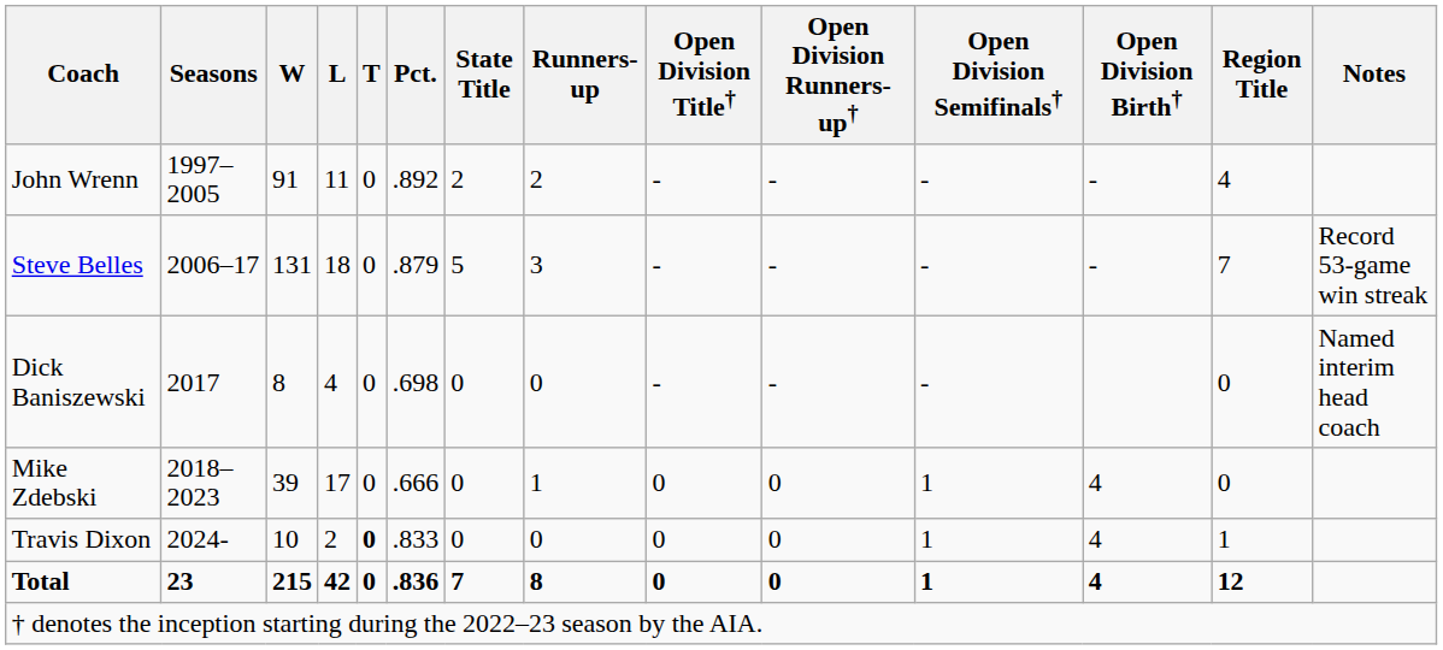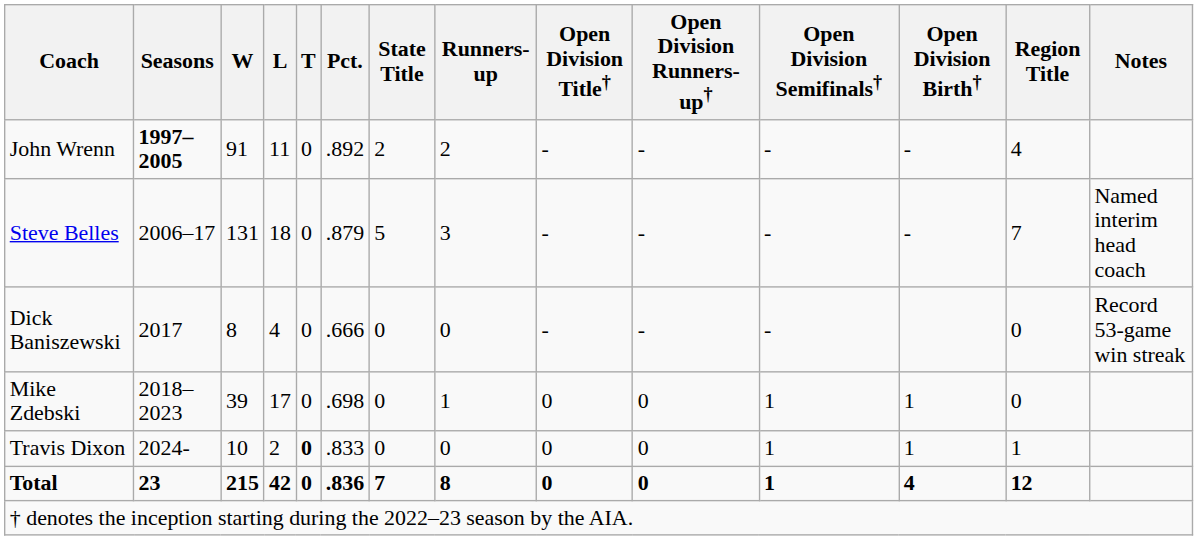John Wrenn | Seasons: normal -> bold
Steve Belles | Notes: Record 53-game win streak -> Named interim head coach
Dick Baniszewski | Pct.: .698 -> .666
Dick Baniszewski | Notes: Named interim head coach -> Record 53-game win streak
Mike Zdebski | Pct.: .666 -> .698
Mike Zdebski | Open Division Birth†: 4 -> 1
Travis Dixon | Open Division Birth†: 4 -> 1
